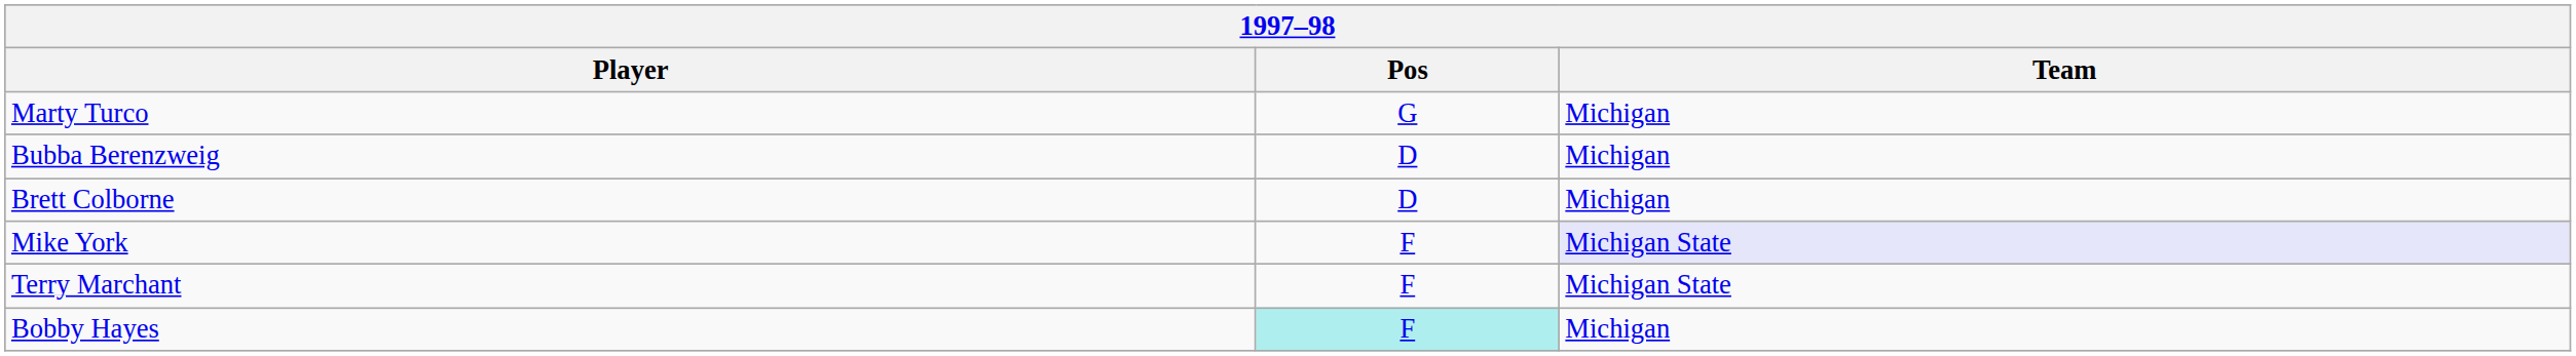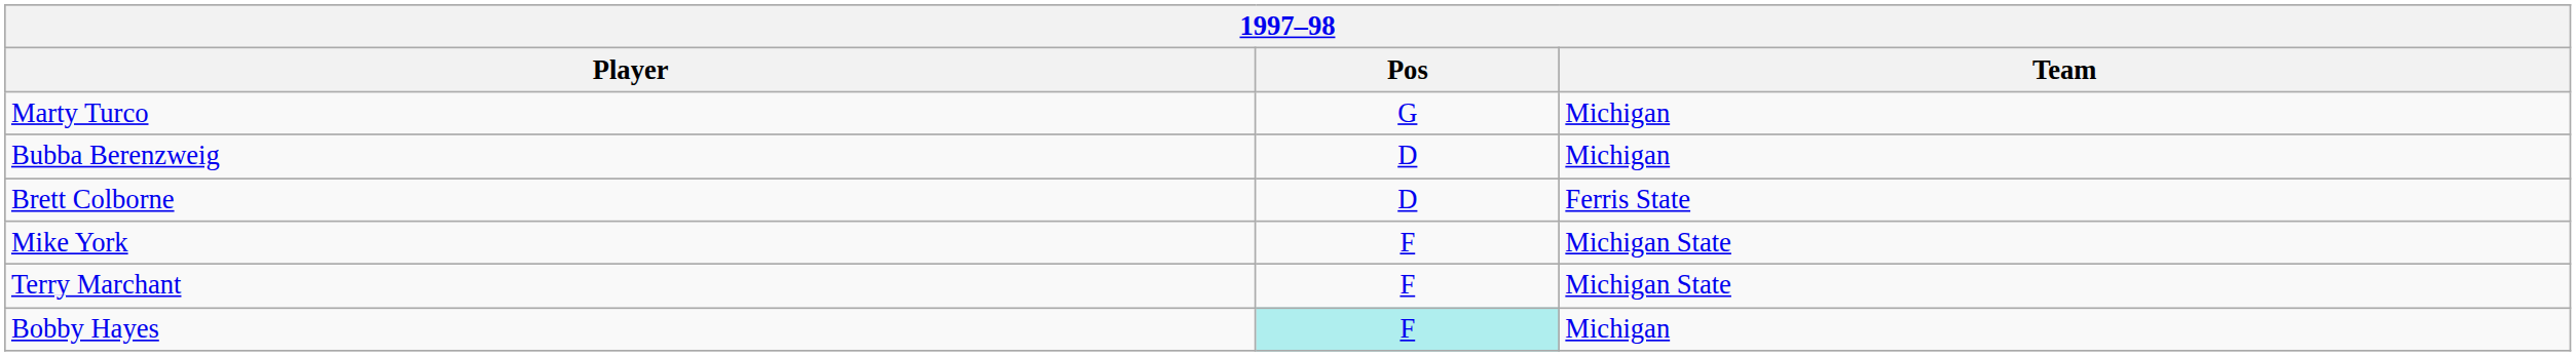Brett Colborne | Team: Michigan -> Ferris State
Mike York | Team: lavender background -> no background
